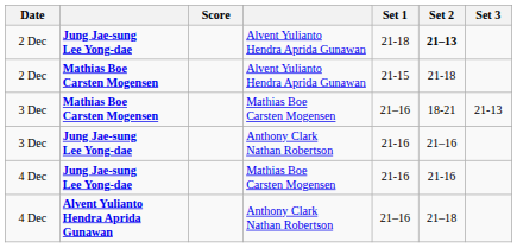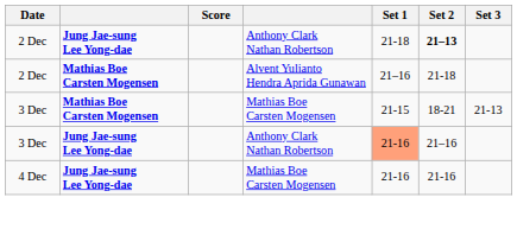2 Dec / Jung Jae-sung Lee Yong-dae | column 4: Alvent Yulianto Hendra Aprida Gunawan -> Anthony Clark Nathan Robertson
2 Dec / Mathias Boe Carsten Mogensen | Set 1: 21-15 -> 21–16
3 Dec / Mathias Boe Carsten Mogensen | Set 1: 21–16 -> 21-15
3 Dec / Jung Jae-sung Lee Yong-dae | Set 1: no background -> lightsalmon background
- row: 4 Dec | Alvent Yulianto Hendra Aprida Gunawan | Anthony Clark Nathan Robertson | 21–16 | 21–18
